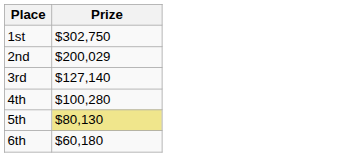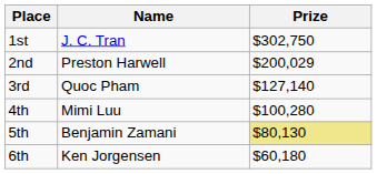+ column: Name | J. C. Tran | Preston Harwell | Quoc Pham | Mimi Luu | Benjamin Zamani | Ken Jorgensen
